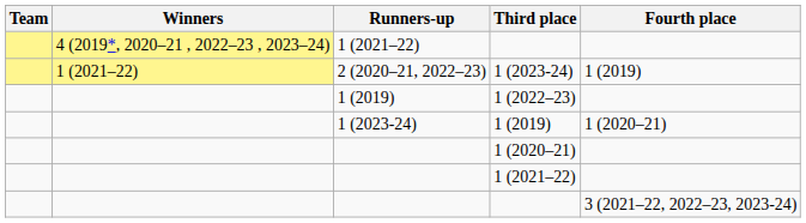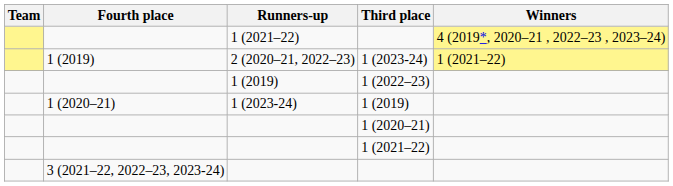columns swapped: Winners <-> Fourth place
